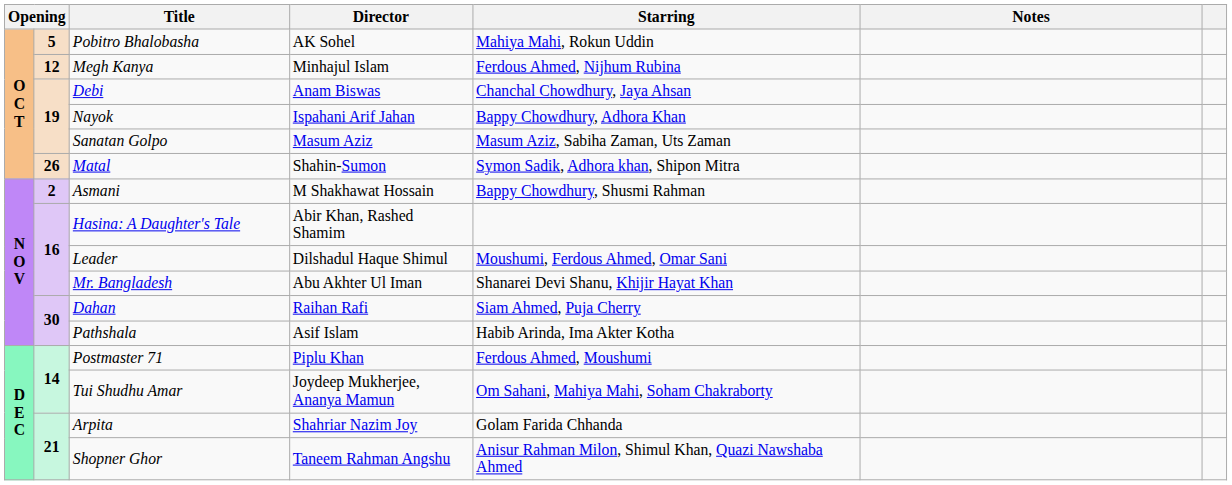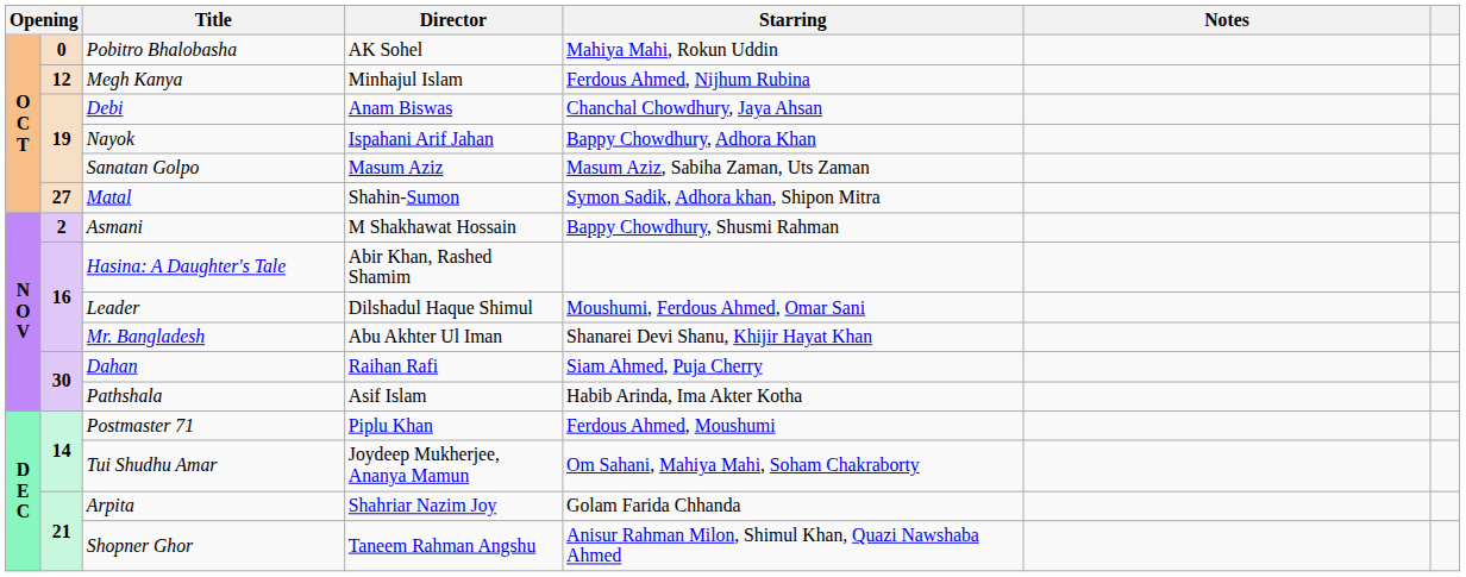Pobitro Bhalobasha | column 2: 5 -> 0
Matal | column 2: 26 -> 27
